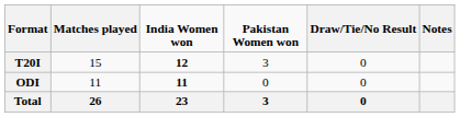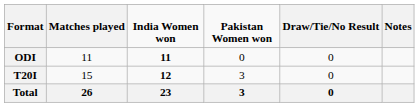rows swapped: ODI <-> T20I
